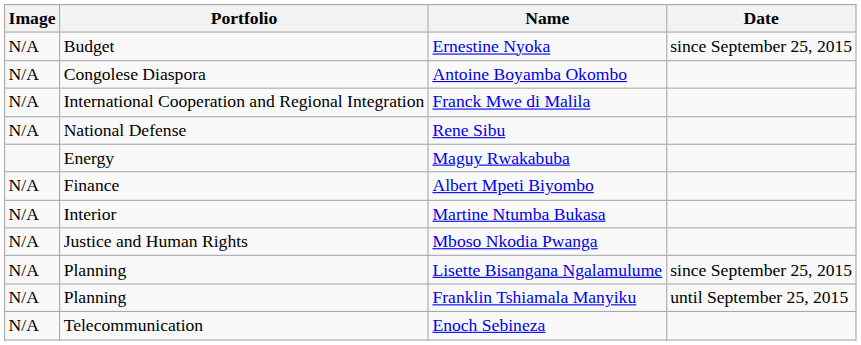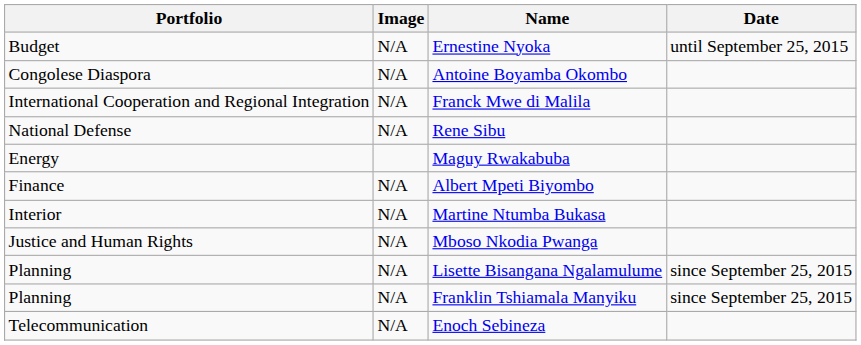columns swapped: Image <-> Portfolio
Ernestine Nyoka | Date: since September 25, 2015 -> until September 25, 2015
Franklin Tshiamala Manyiku | Date: until September 25, 2015 -> since September 25, 2015
